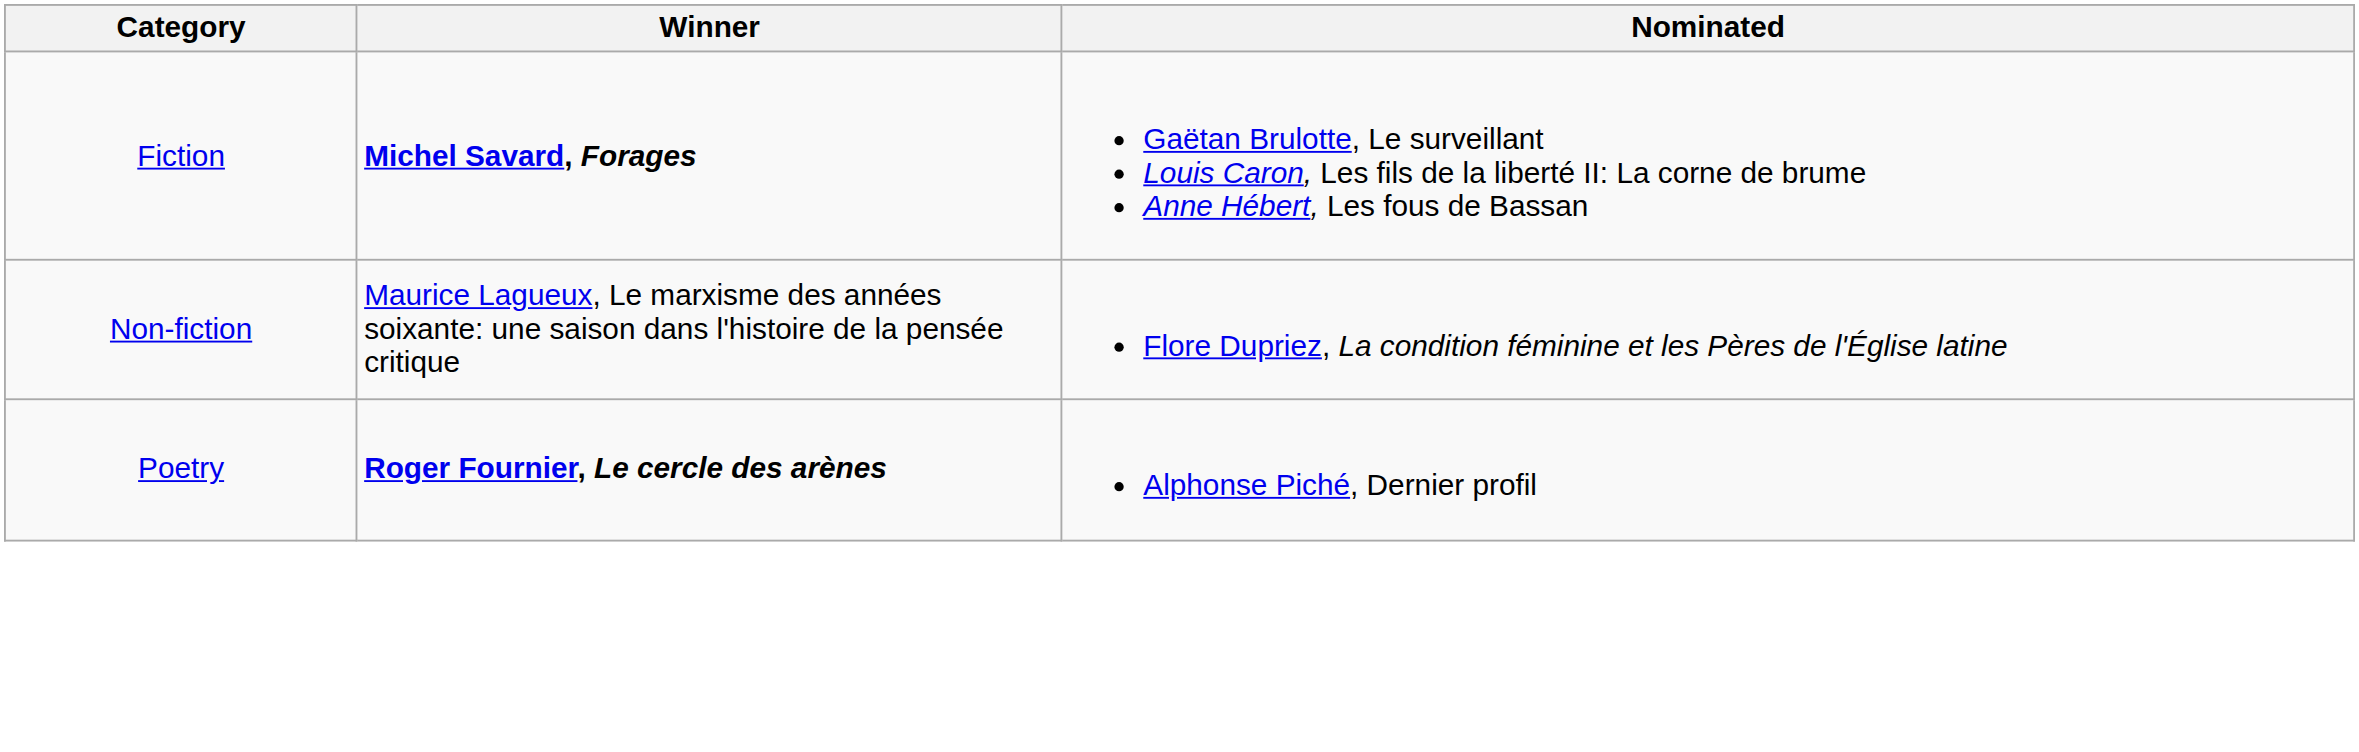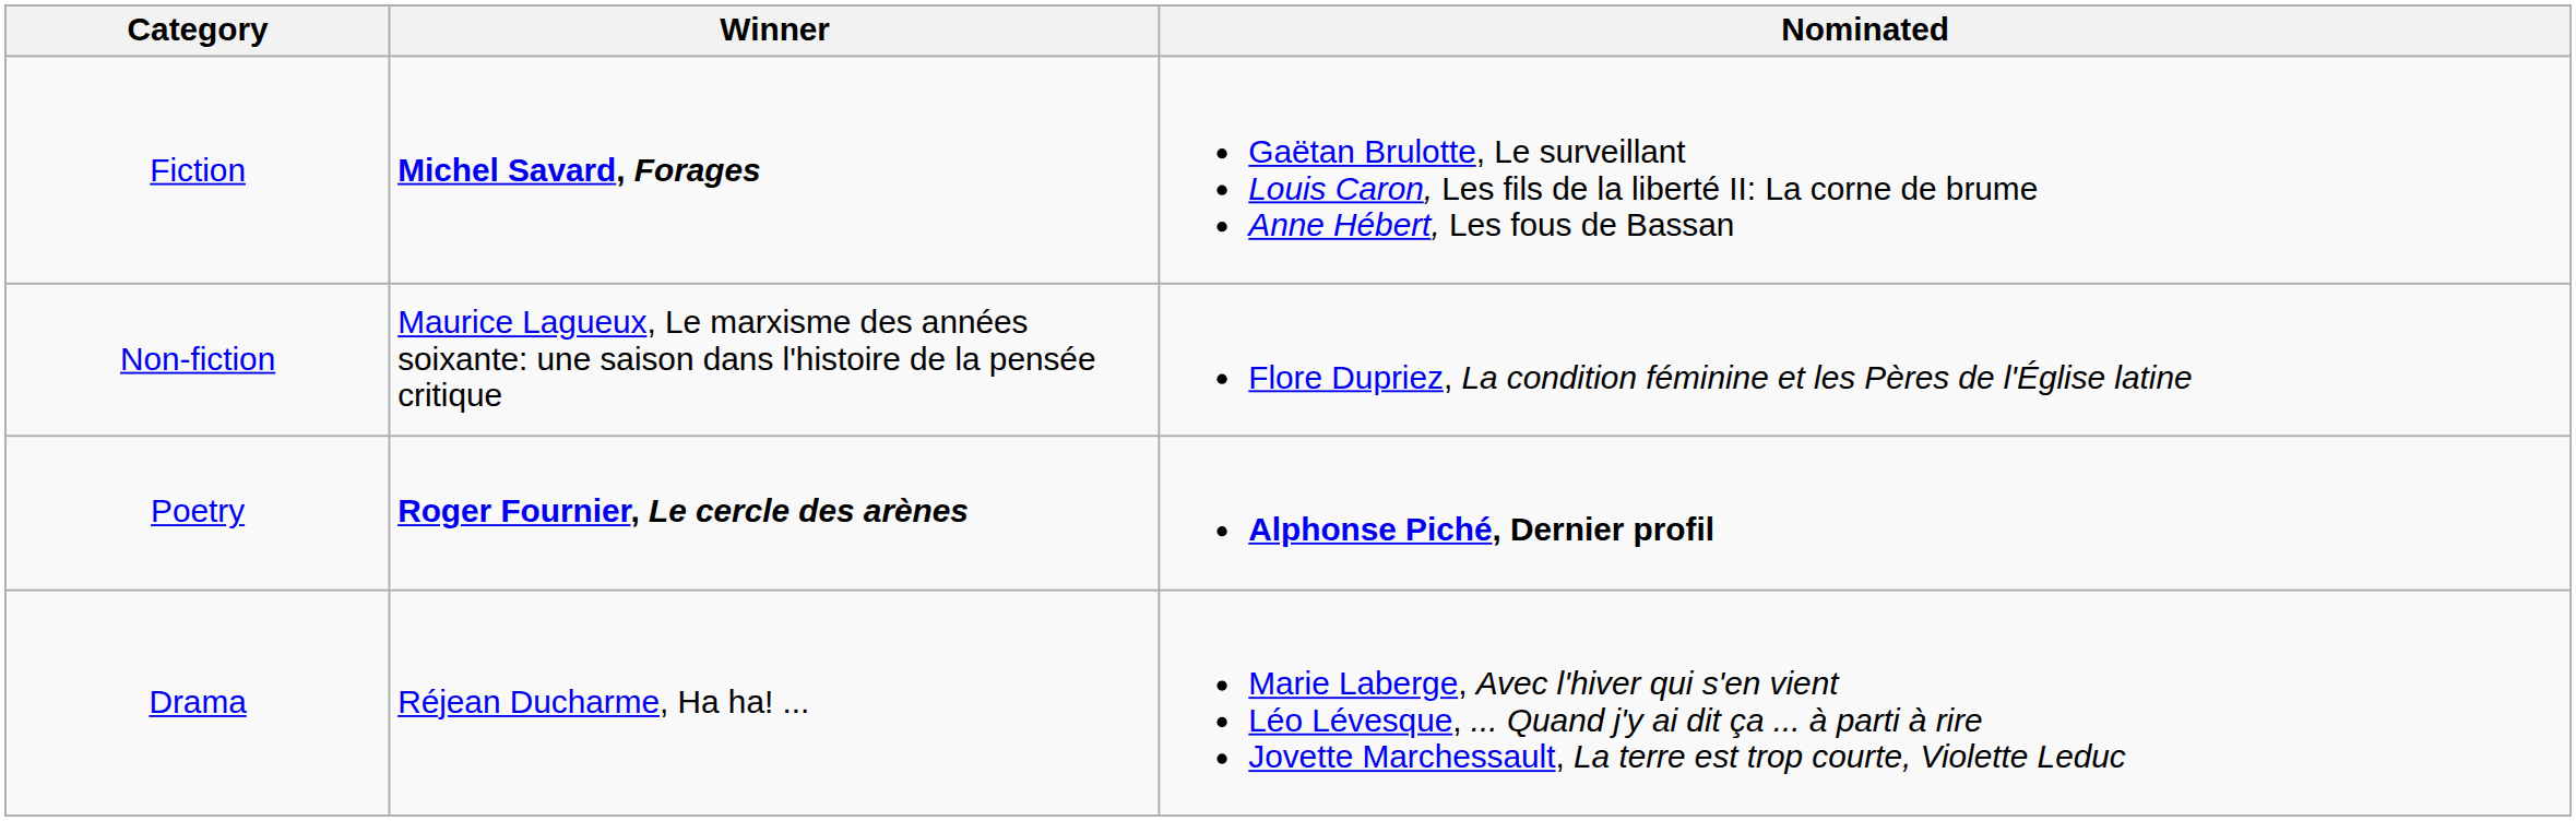Poetry | Nominated: normal -> bold
+ row: Drama | Réjean Ducharme, Ha ha! ... | Marie Laberge, Avec l'hiver qui s'en vient Léo Lévesque, ... Quand j'y ai dit ça ... à parti à rire Jovette Marchessault, La terre est trop courte, Violette Leduc
